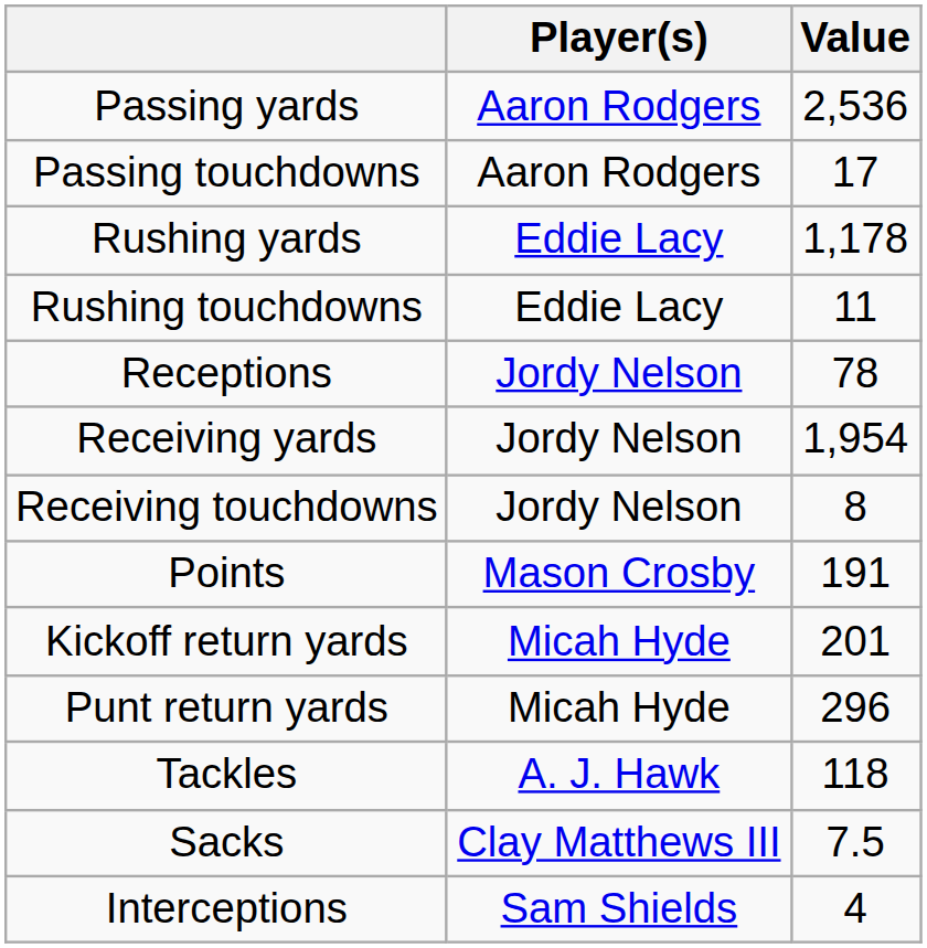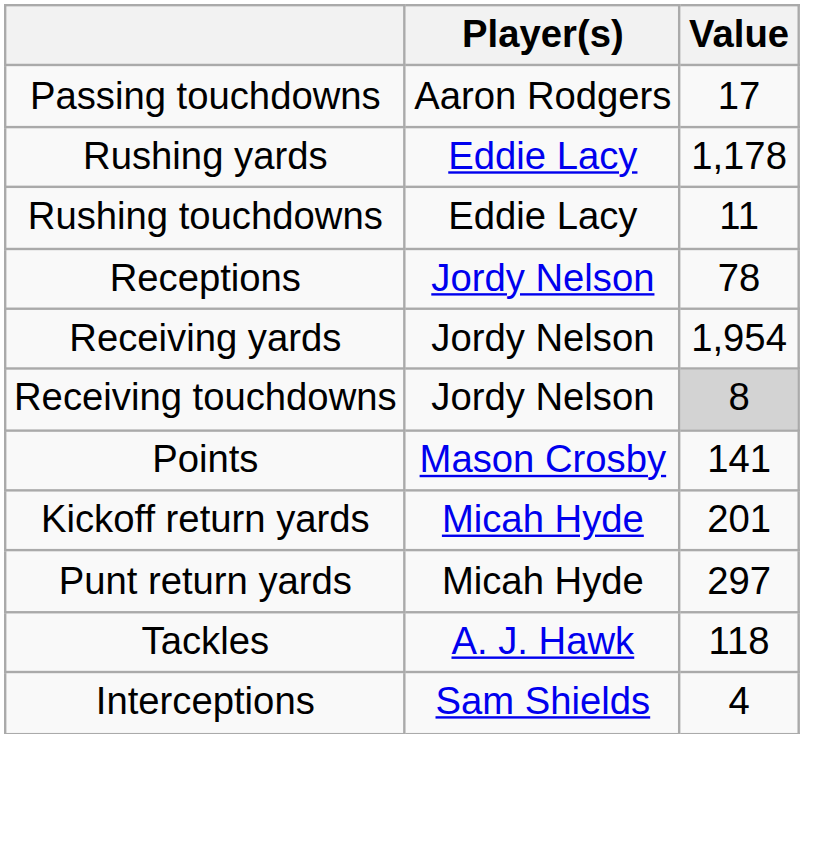- row: Passing yards | Aaron Rodgers | 2,536
Receiving touchdowns | Value: no background -> lightgrey background
Points | Value: 191 -> 141
Punt return yards | Value: 296 -> 297
- row: Sacks | Clay Matthews III | 7.5
